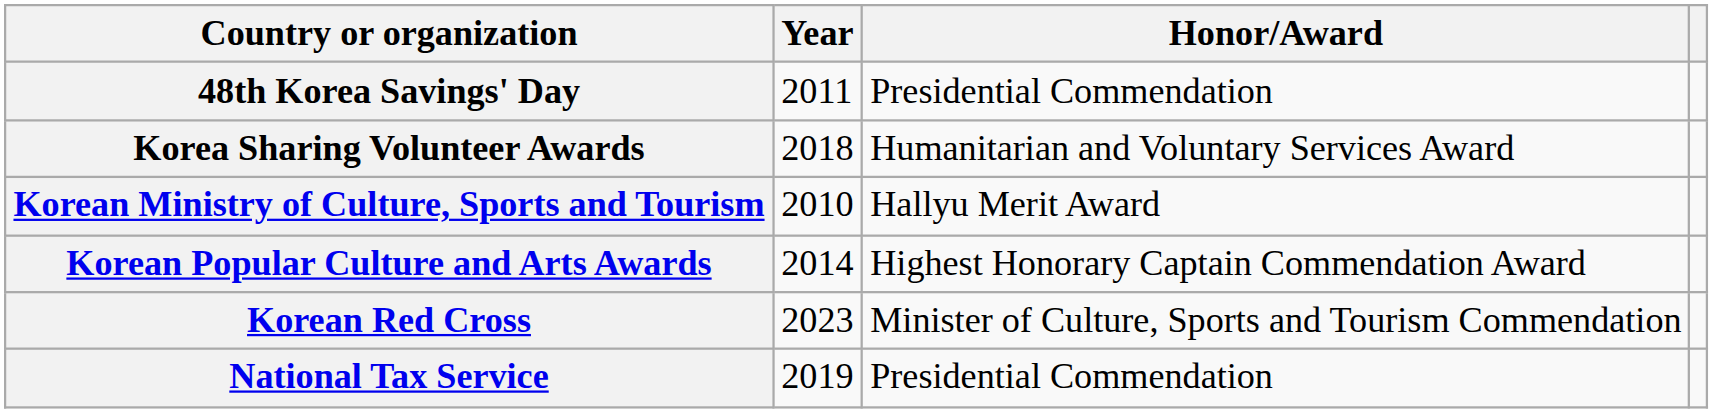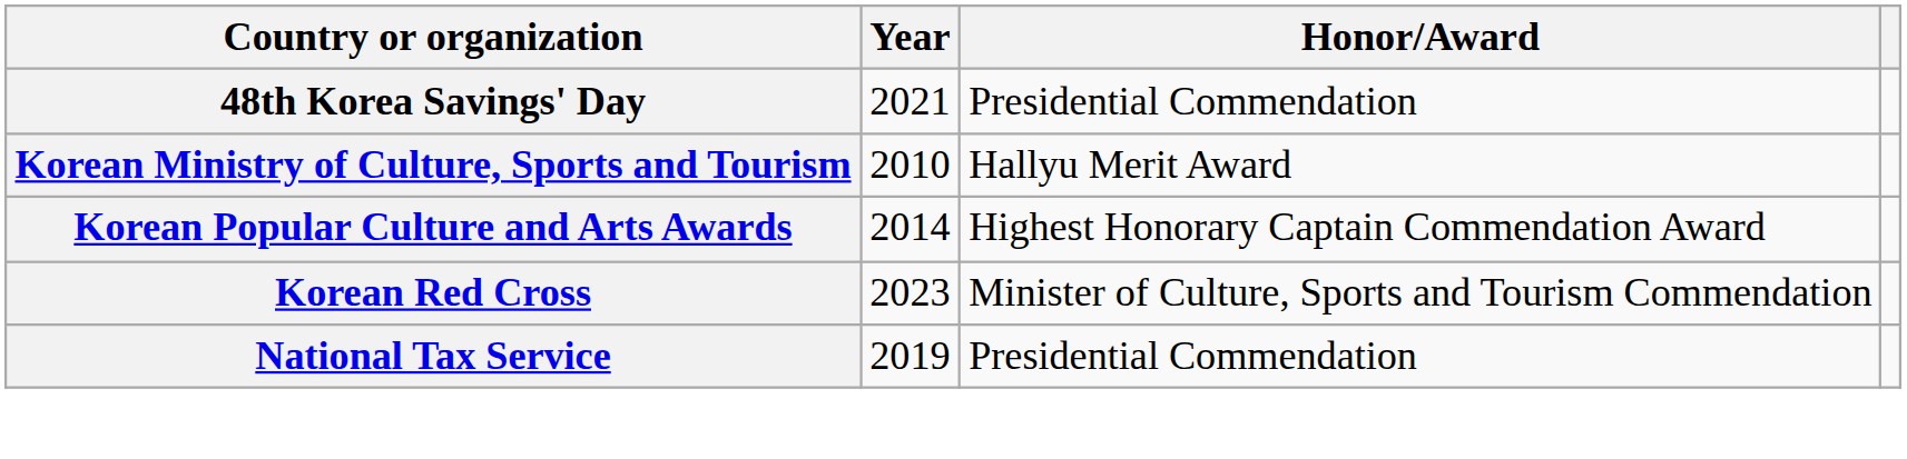48th Korea Savings' Day | Year: 2011 -> 2021
- row: Korea Sharing Volunteer Awards | 2018 | Humanitarian and Voluntary Services Award
